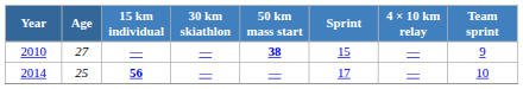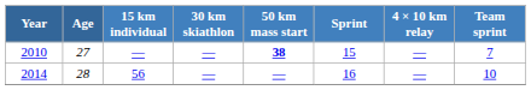2010 | Team sprint: 9 -> 7
2014 | Age: 25 -> 28
2014 | 15 km individual: bold -> normal
2014 | Sprint: 17 -> 16
